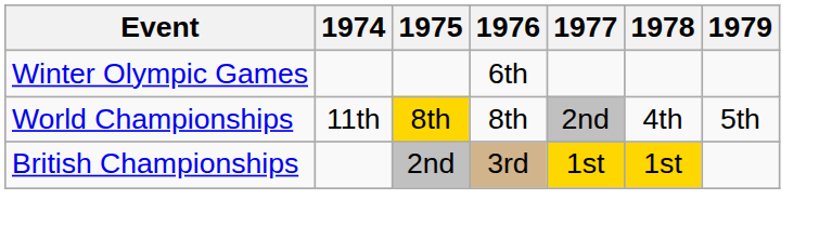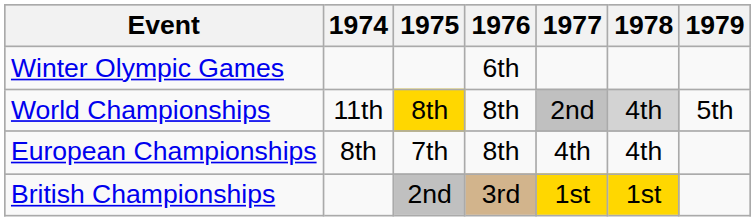World Championships | 1978: no background -> lightgrey background
+ row: European Championships | 8th | 7th | 8th | 4th | 4th
